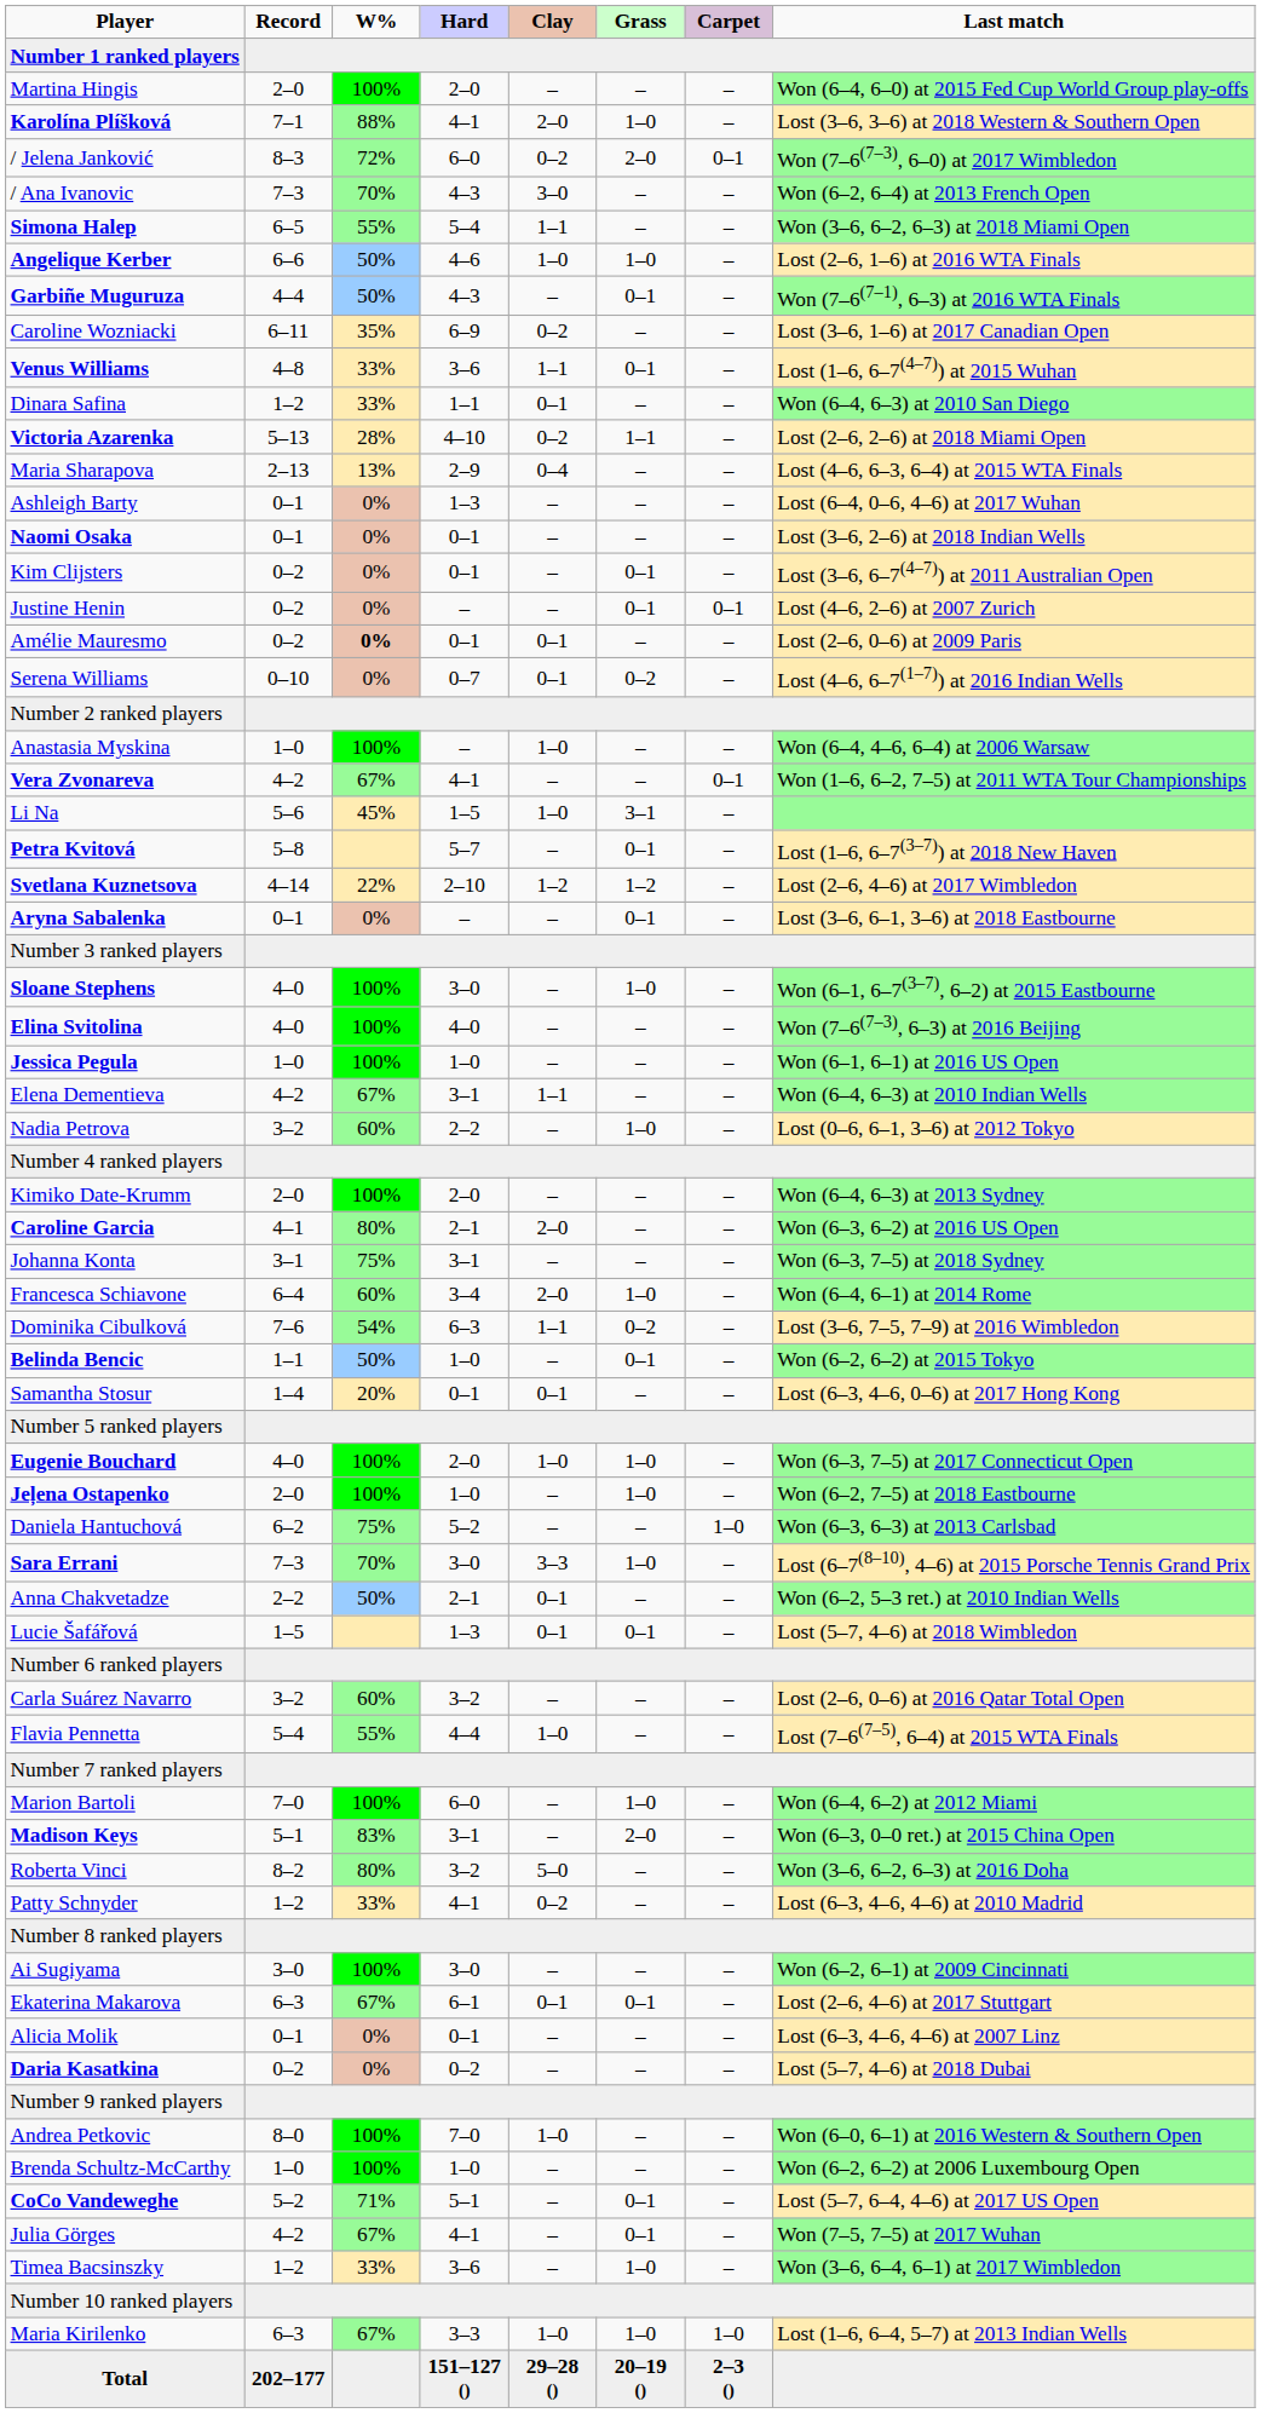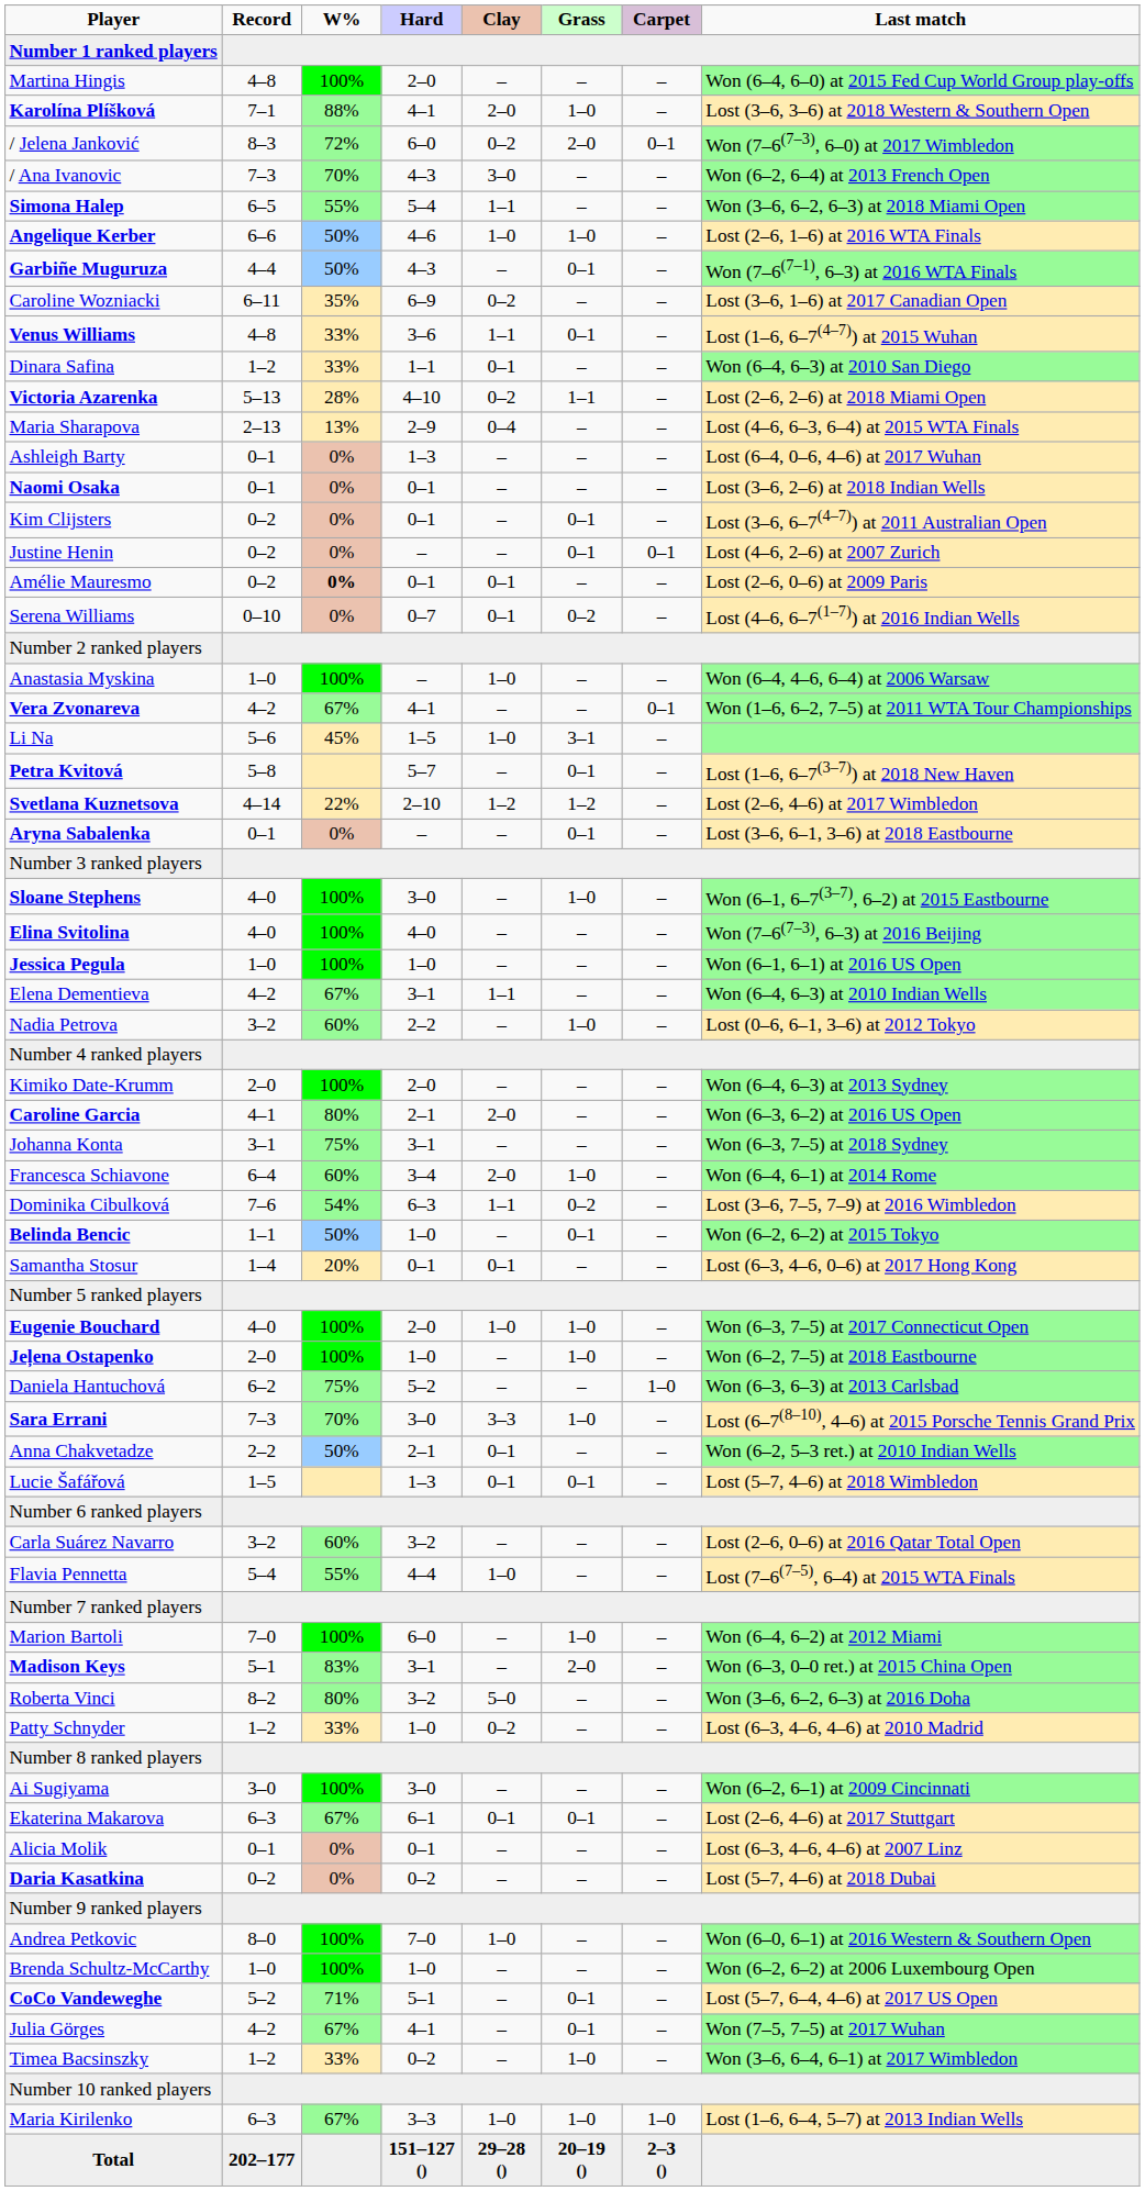Martina Hingis | Record: 2–0 -> 4–8
Patty Schnyder | Hard: 4–1 -> 1–0
Timea Bacsinszky | Hard: 3–6 -> 0–2
